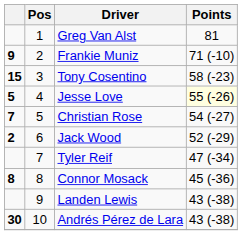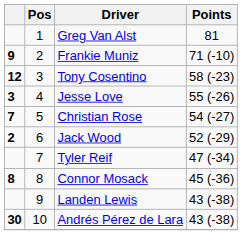Tony Cosentino | column 1: 15 -> 12
Jesse Love | column 1: 5 -> 3
Jesse Love | Points: lightyellow background -> no background
